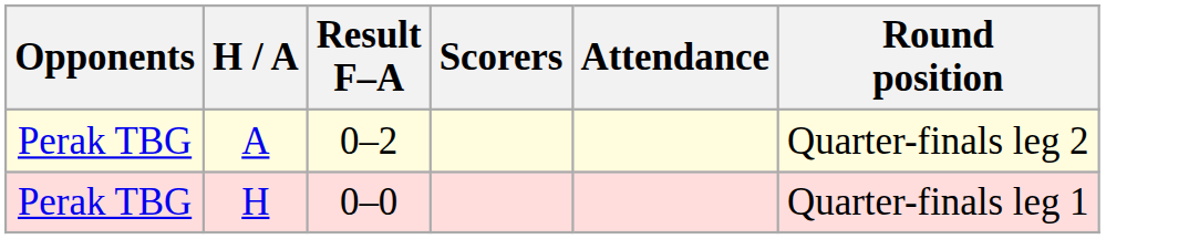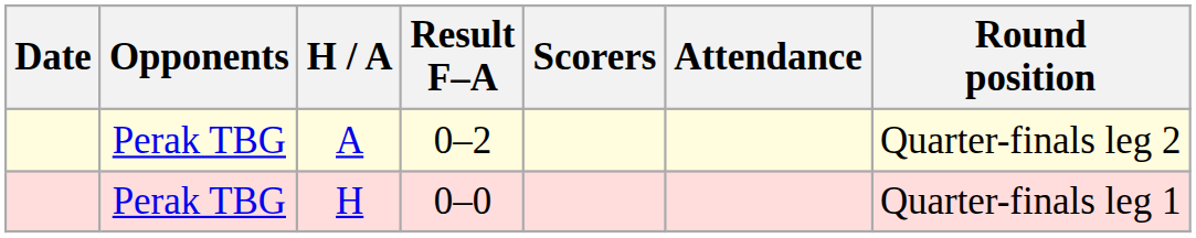+ column: Date
